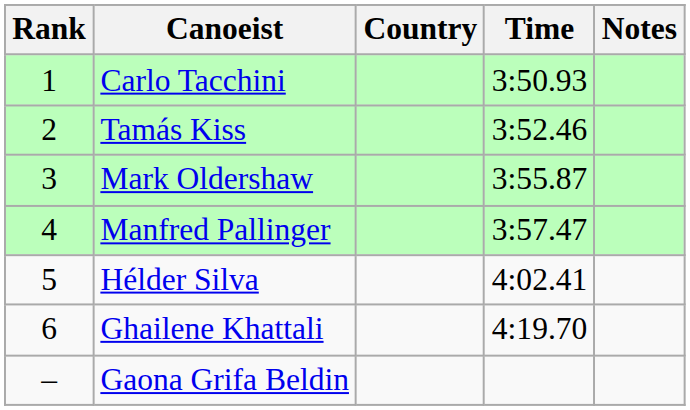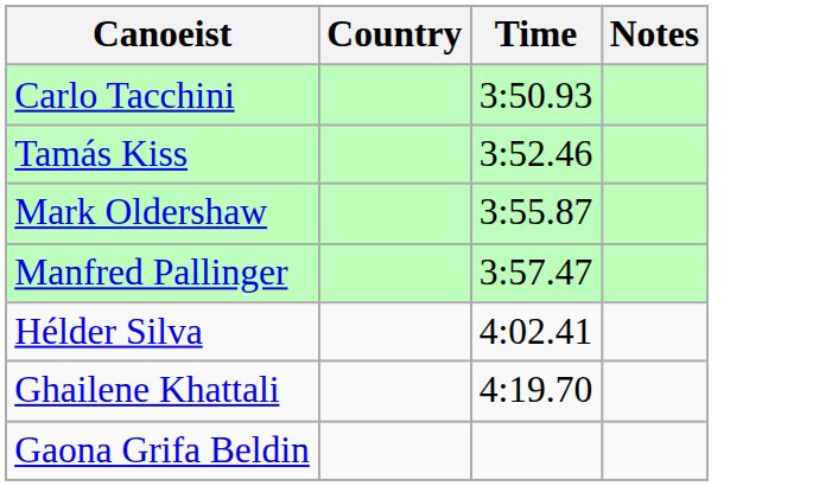- column: Rank | 1 | 2 | 3 | 4 | 5 | 6 | –
